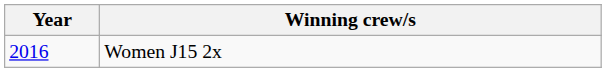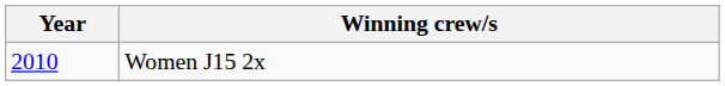Women J15 2x | Year: 2016 -> 2010
